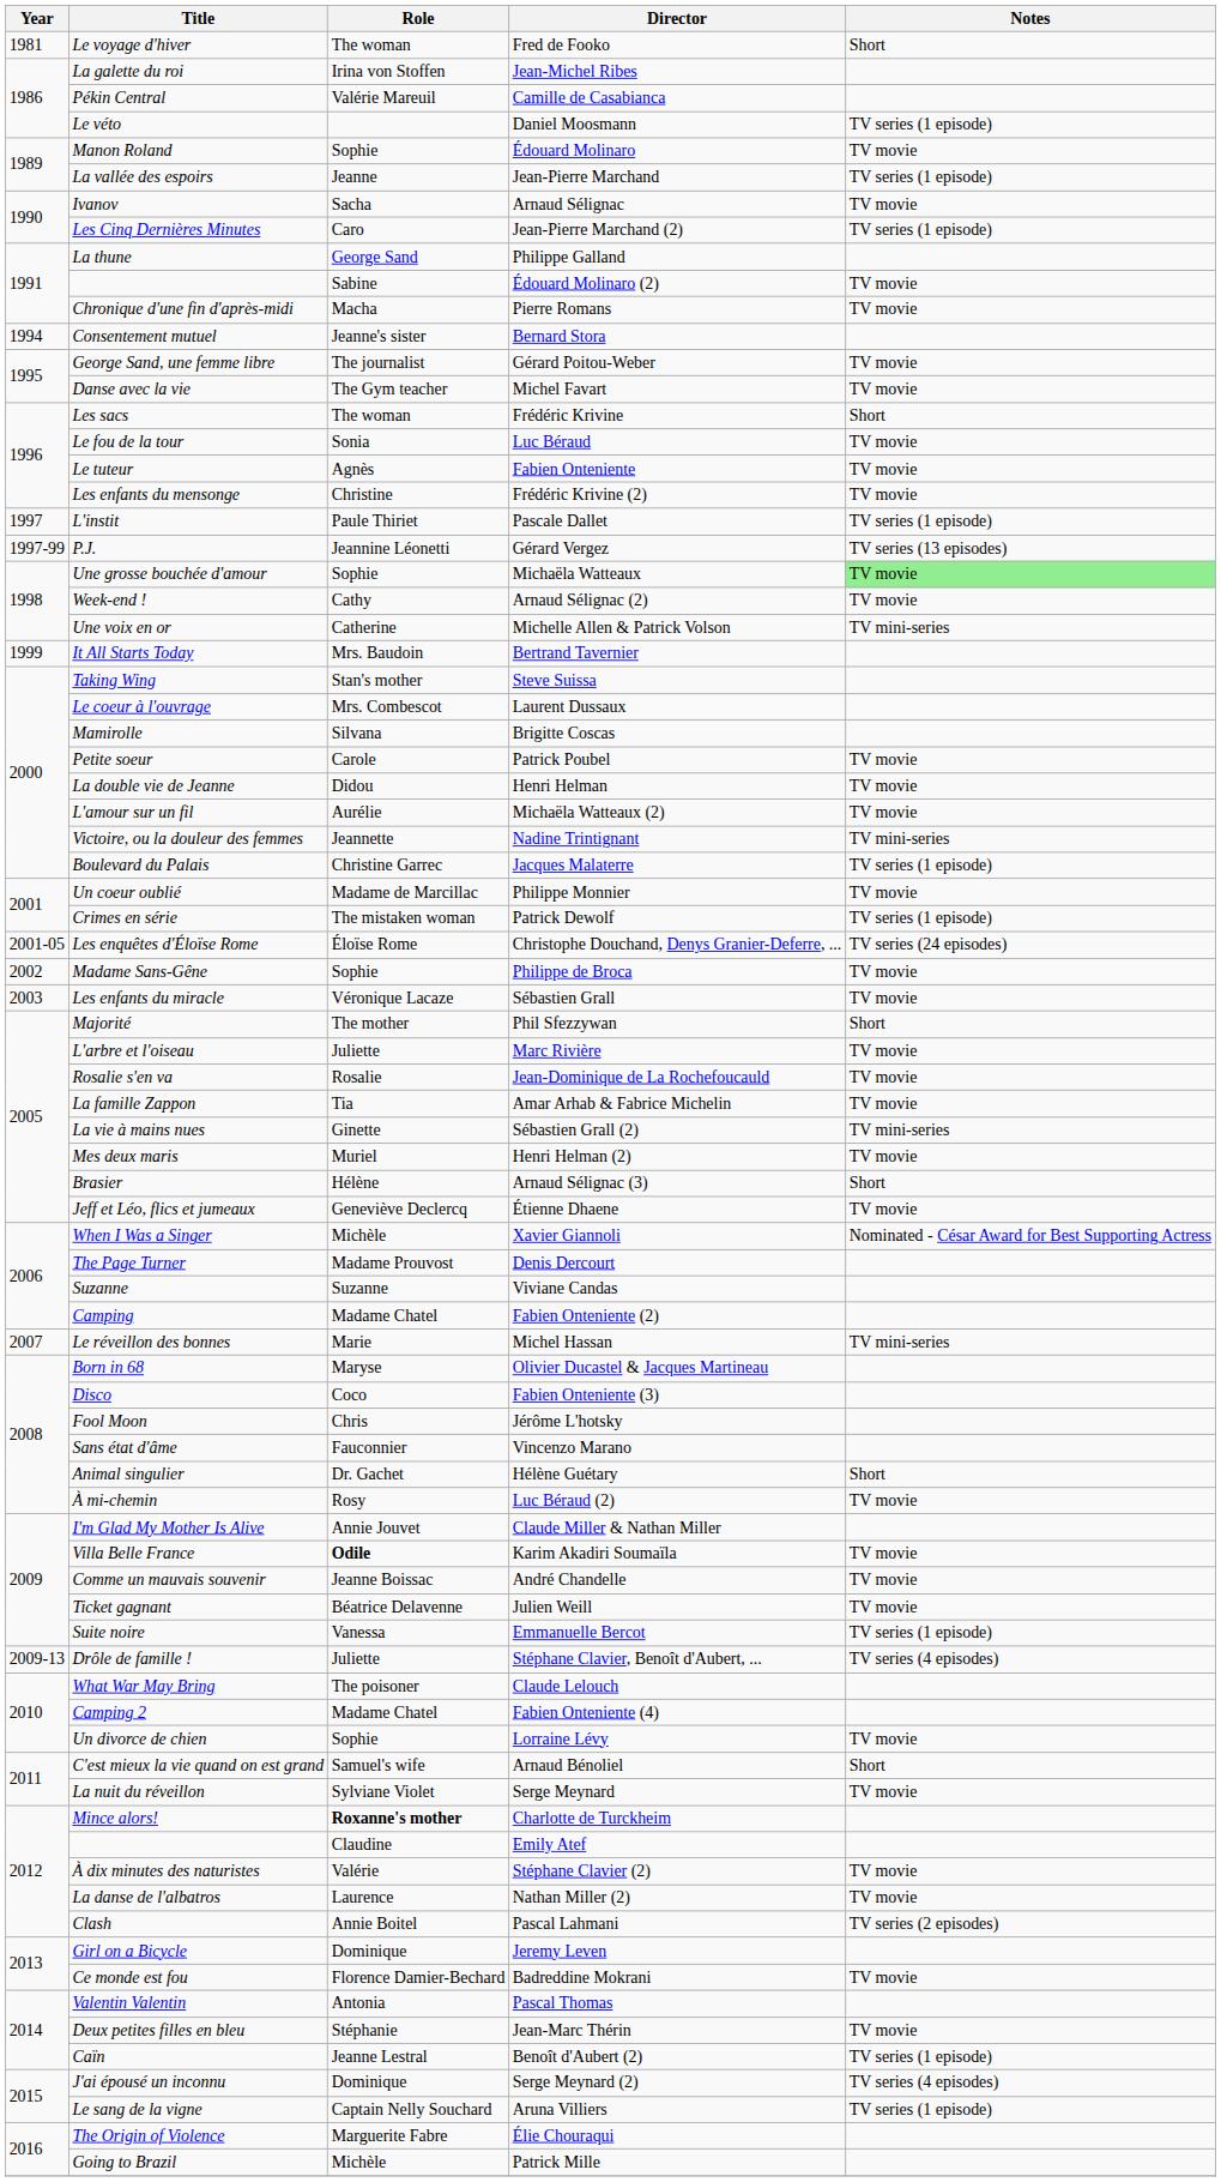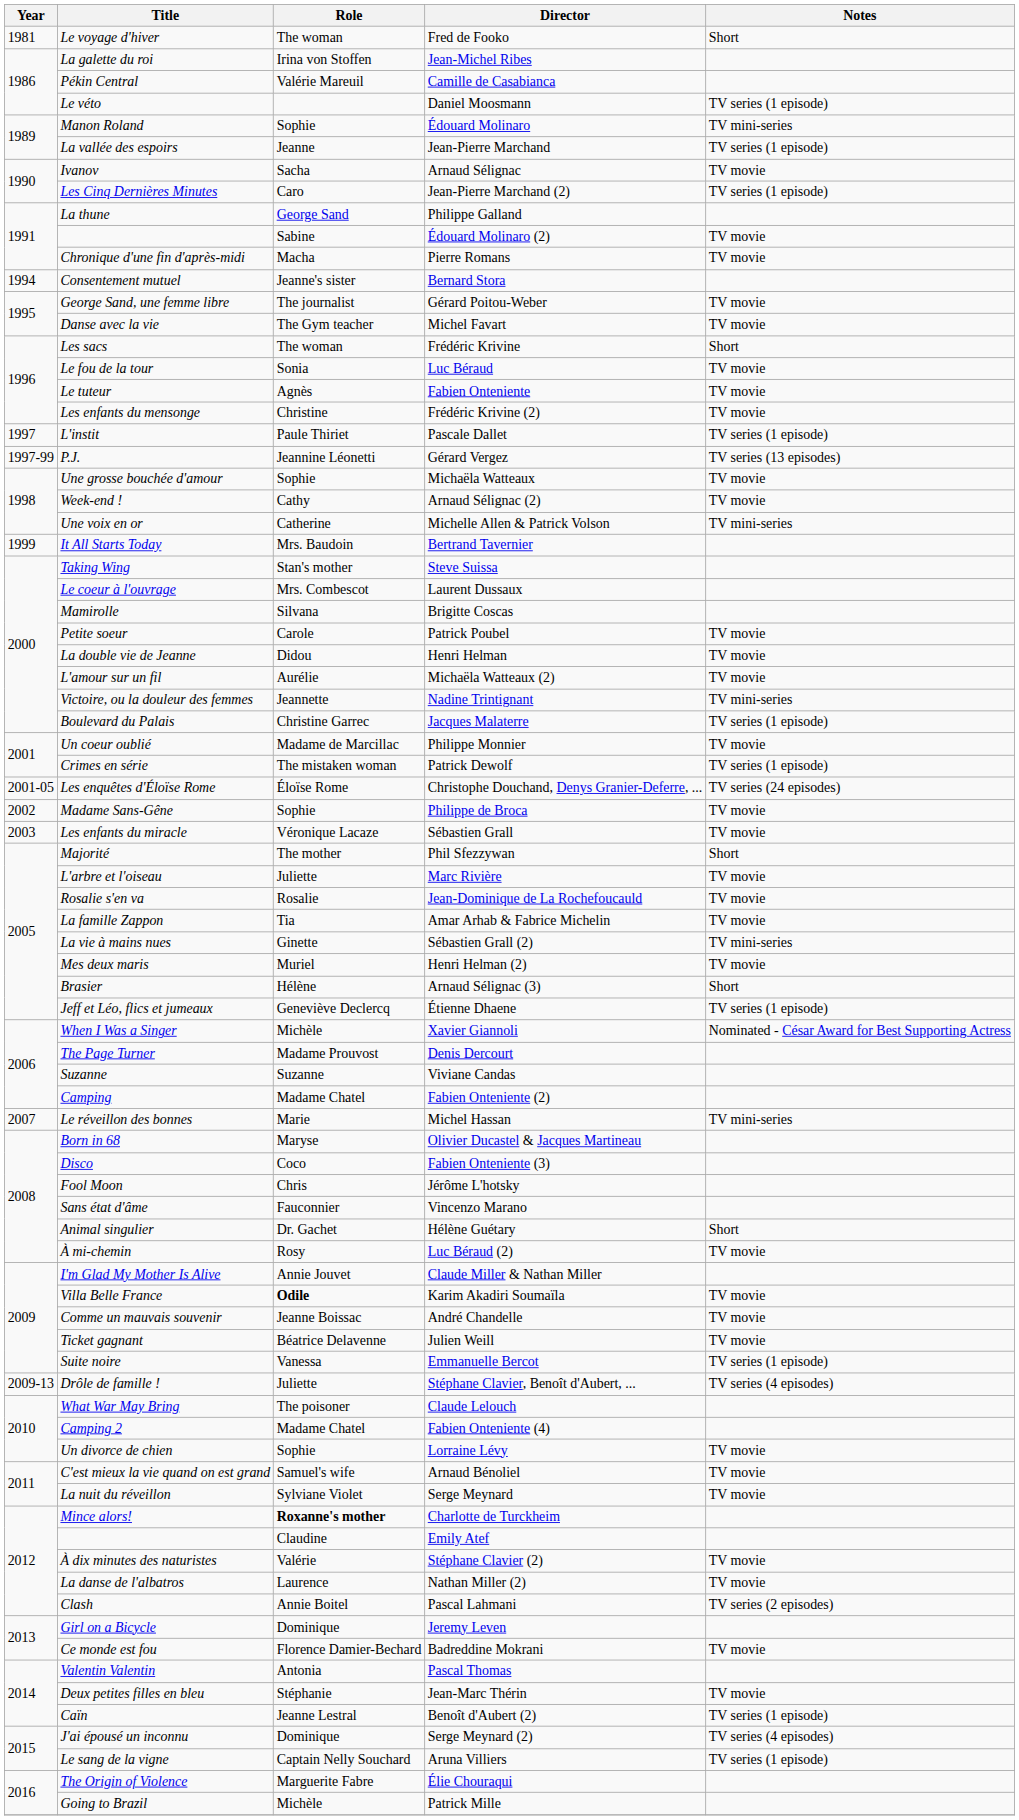Édouard Molinaro | Notes: TV movie -> TV mini-series
Michaëla Watteaux | Notes: lightgreen background -> no background
Étienne Dhaene | Notes: TV movie -> TV series (1 episode)
Arnaud Bénoliel | Notes: Short -> TV movie
